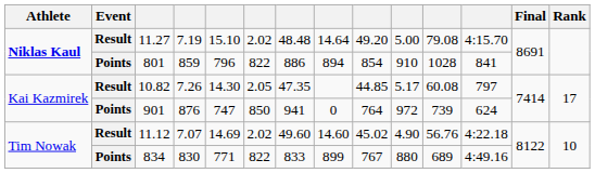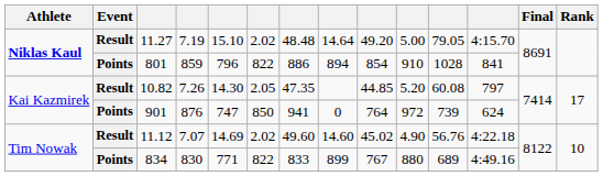11.27 | column 11: 79.08 -> 79.05
10.82 | column 10: 5.17 -> 5.20
